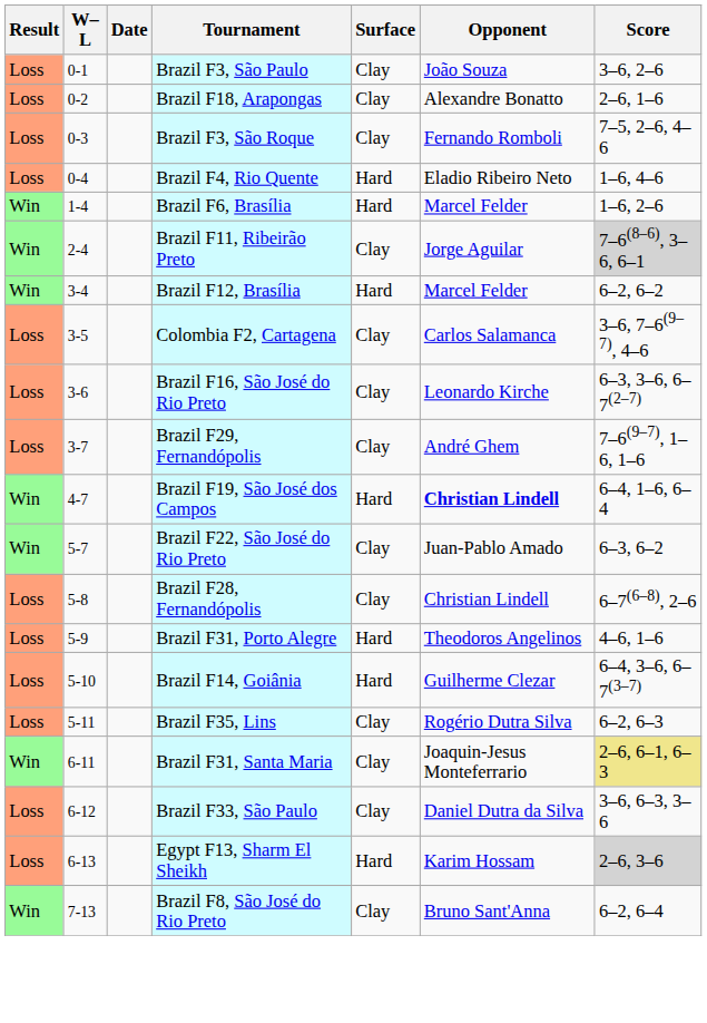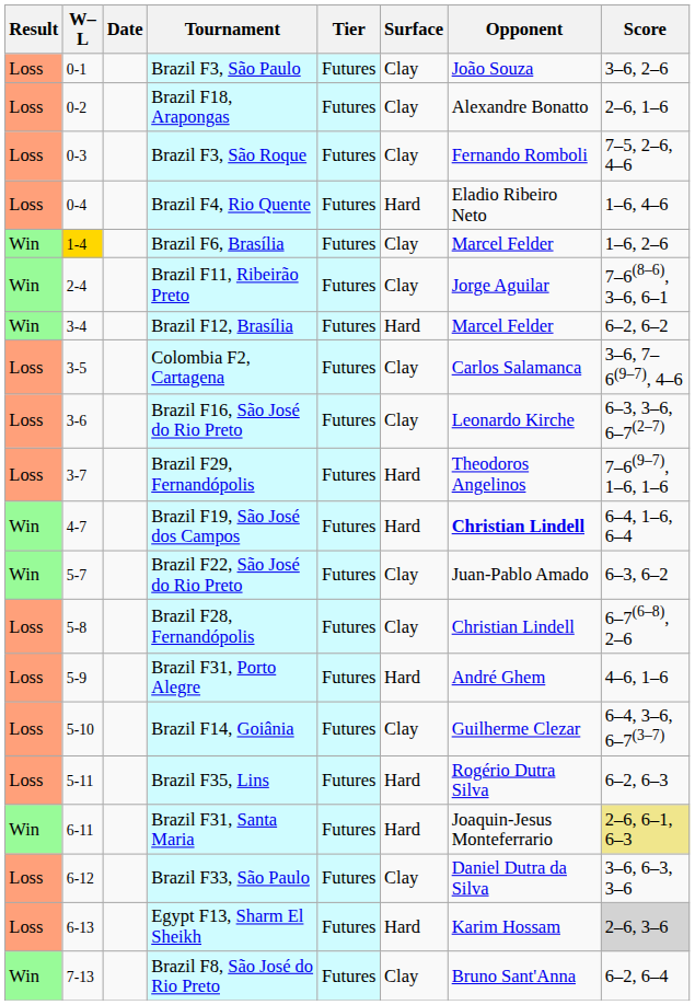+ column: Tier | Futures | Futures | Futures | Futures | Futures | Futures | Futures | Futures | Futures | Futures | Futures | Futures | Futures | Futures | Futures | Futures | Futures | Futures | Futures | Futures
Brazil F6, Brasília | W–L: no background -> gold background
Brazil F6, Brasília | Surface: Hard -> Clay
Brazil F11, Ribeirão Preto | Score: lightgrey background -> no background
Brazil F29, Fernandópolis | Surface: Clay -> Hard
Brazil F29, Fernandópolis | Opponent: André Ghem -> Theodoros Angelinos
Brazil F31, Porto Alegre | Opponent: Theodoros Angelinos -> André Ghem
Brazil F14, Goiânia | Surface: Hard -> Clay
Brazil F35, Lins | Surface: Clay -> Hard
Brazil F31, Santa Maria | Surface: Clay -> Hard
